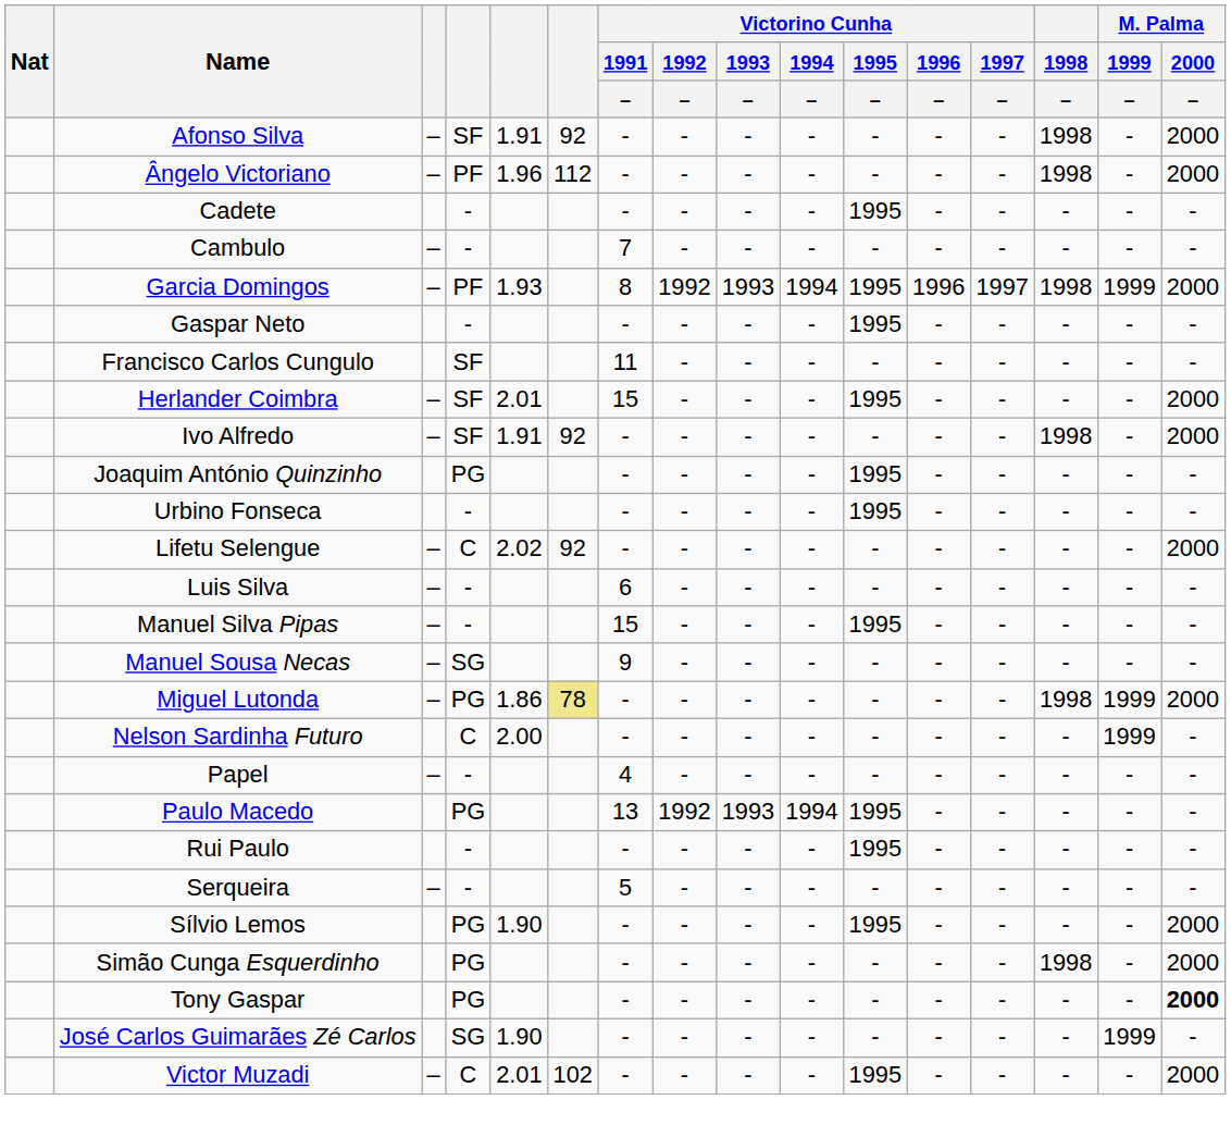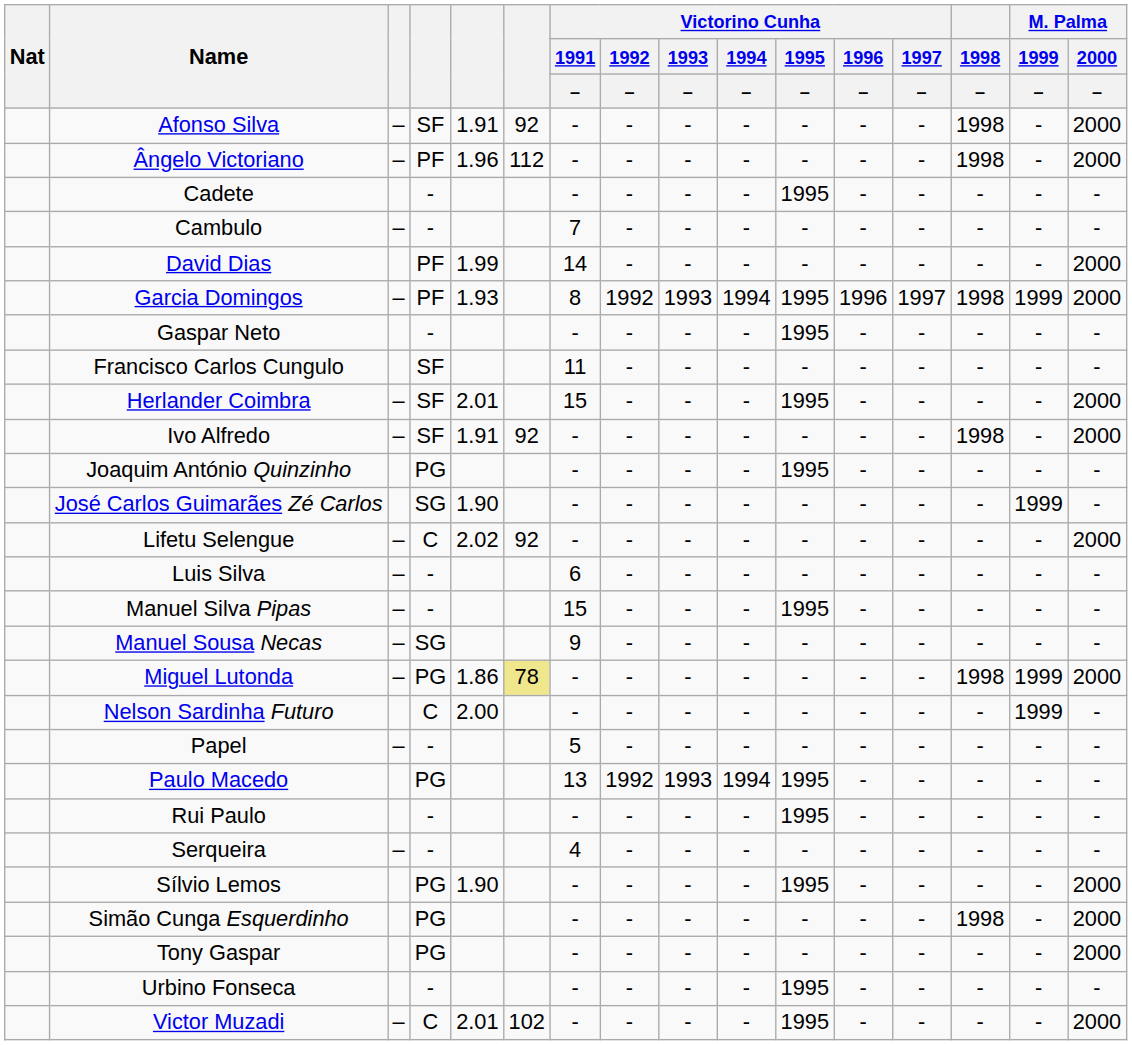+ row: David Dias | PF | 1.99 | 14 | - | - | - | - | - | - | - | - | 2000
rows swapped: José Carlos Guimarães Zé Carlos <-> Urbino Fonseca
Papel | Victorino Cunha / 1991 / –: 4 -> 5
Serqueira | Victorino Cunha / 1991 / –: 5 -> 4
Tony Gaspar | M. Palma / 2000 / –: bold -> normal
